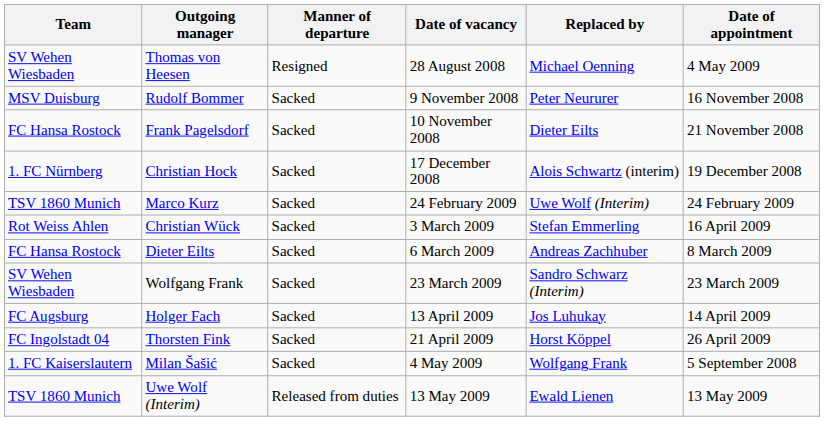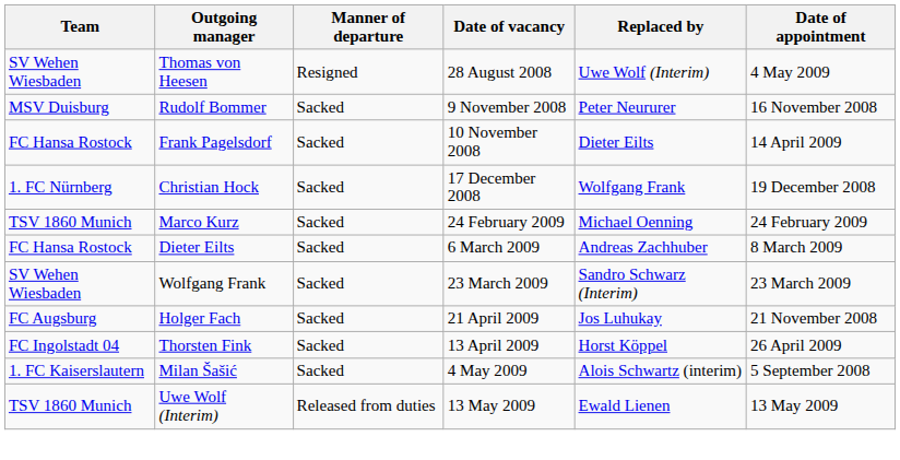Thomas von Heesen | Replaced by: Michael Oenning -> Uwe Wolf (Interim)
Frank Pagelsdorf | Date of appointment: 21 November 2008 -> 14 April 2009
Christian Hock | Replaced by: Alois Schwartz (interim) -> Wolfgang Frank
Marco Kurz | Replaced by: Uwe Wolf (Interim) -> Michael Oenning
- row: Rot Weiss Ahlen | Christian Wück | Sacked | 3 March 2009 | Stefan Emmerling | 16 April 2009
Holger Fach | Date of vacancy: 13 April 2009 -> 21 April 2009
Holger Fach | Date of appointment: 14 April 2009 -> 21 November 2008
Thorsten Fink | Date of vacancy: 21 April 2009 -> 13 April 2009
Milan Šašić | Replaced by: Wolfgang Frank -> Alois Schwartz (interim)
